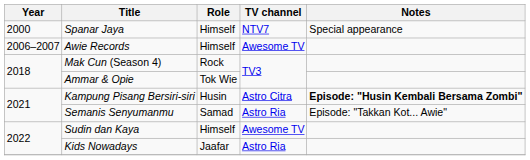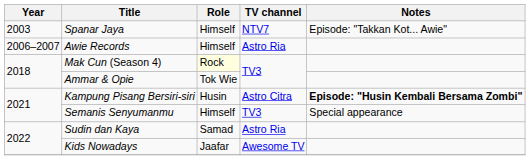Spanar Jaya | Year: 2000 -> 2003
Spanar Jaya | Notes: Special appearance -> Episode: "Takkan Kot... Awie"
Awie Records | TV channel: Awesome TV -> Astro Ria
Mak Cun (Season 4) | Role: no background -> lightyellow background
Semanis Senyumanmu | Role: Samad -> Himself
Semanis Senyumanmu | TV channel: Astro Ria -> TV3
Semanis Senyumanmu | Notes: Episode: "Takkan Kot... Awie" -> Special appearance
Sudin dan Kaya | Role: Himself -> Samad
Sudin dan Kaya | TV channel: Awesome TV -> Astro Ria
Kids Nowadays | TV channel: Astro Ria -> Awesome TV
